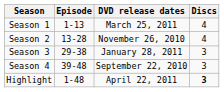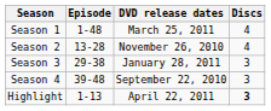Season 1 | Episode: 1-13 -> 1-48
Highlight | Episode: 1-48 -> 1-13
